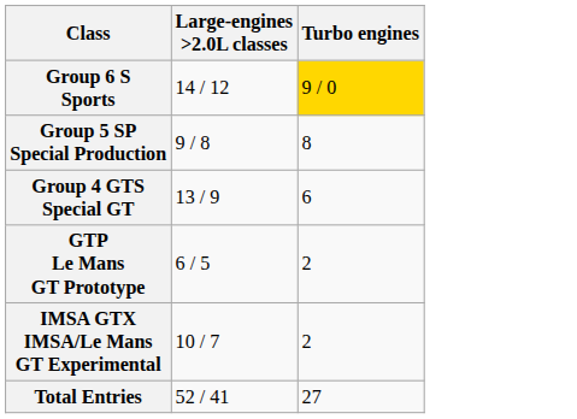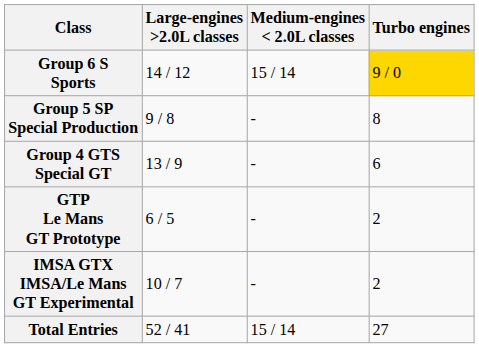+ column: Medium-engines < 2.0L classes | 15 / 14 | - | - | - | - | 15 / 14
